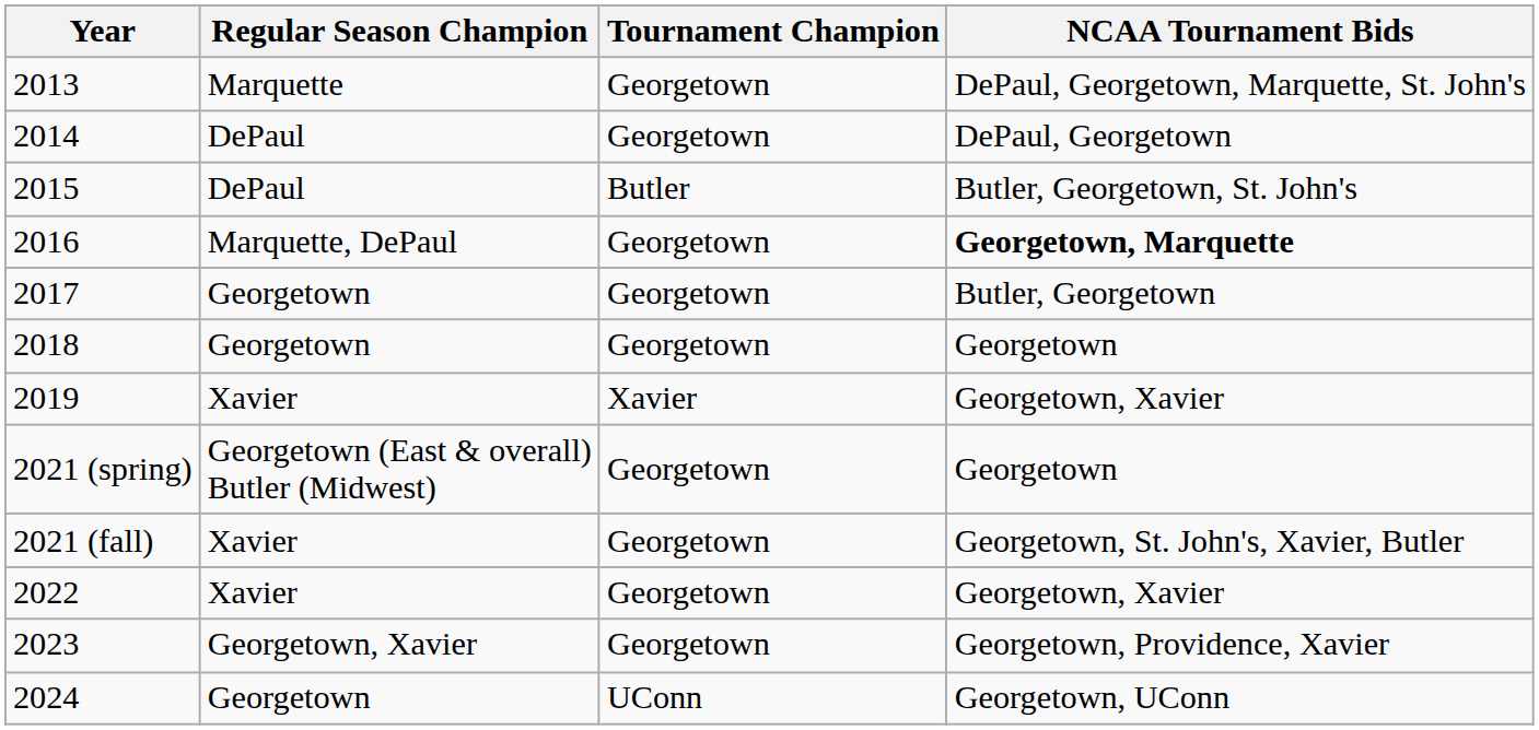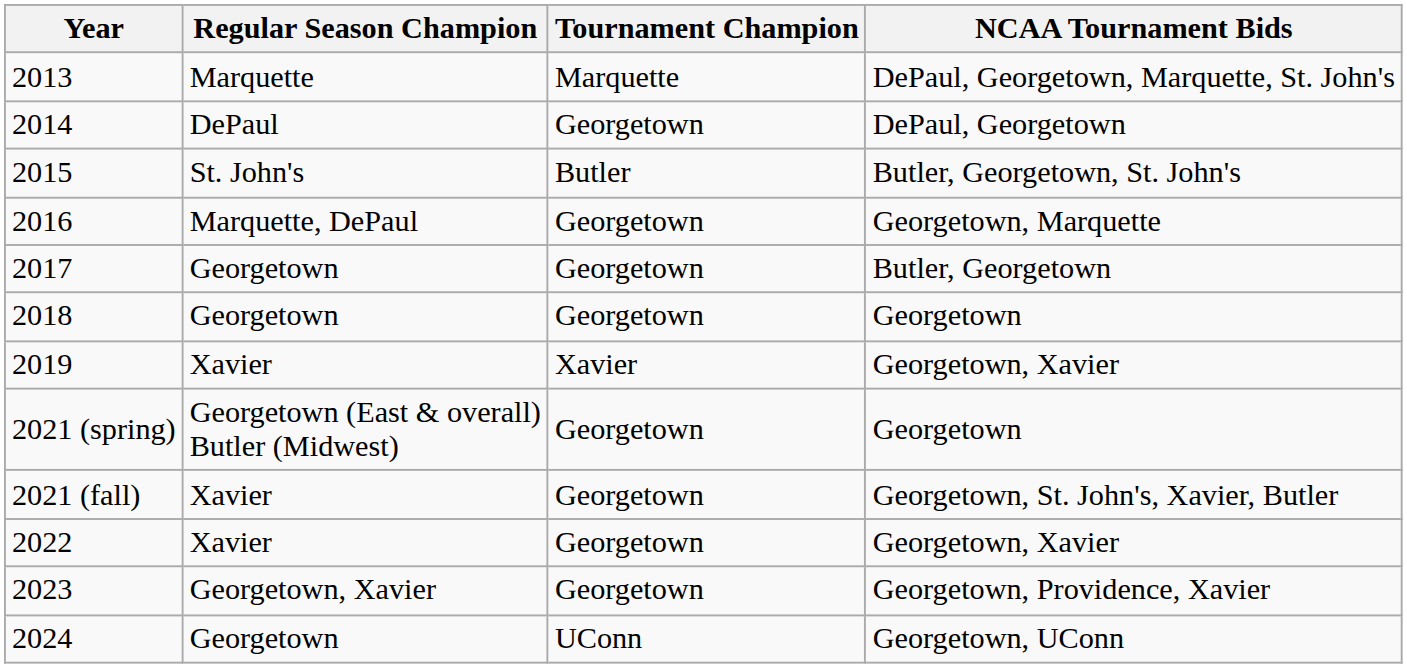2013 | Tournament Champion: Georgetown -> Marquette
2015 | Regular Season Champion: DePaul -> St. John's
2016 | NCAA Tournament Bids: bold -> normal
